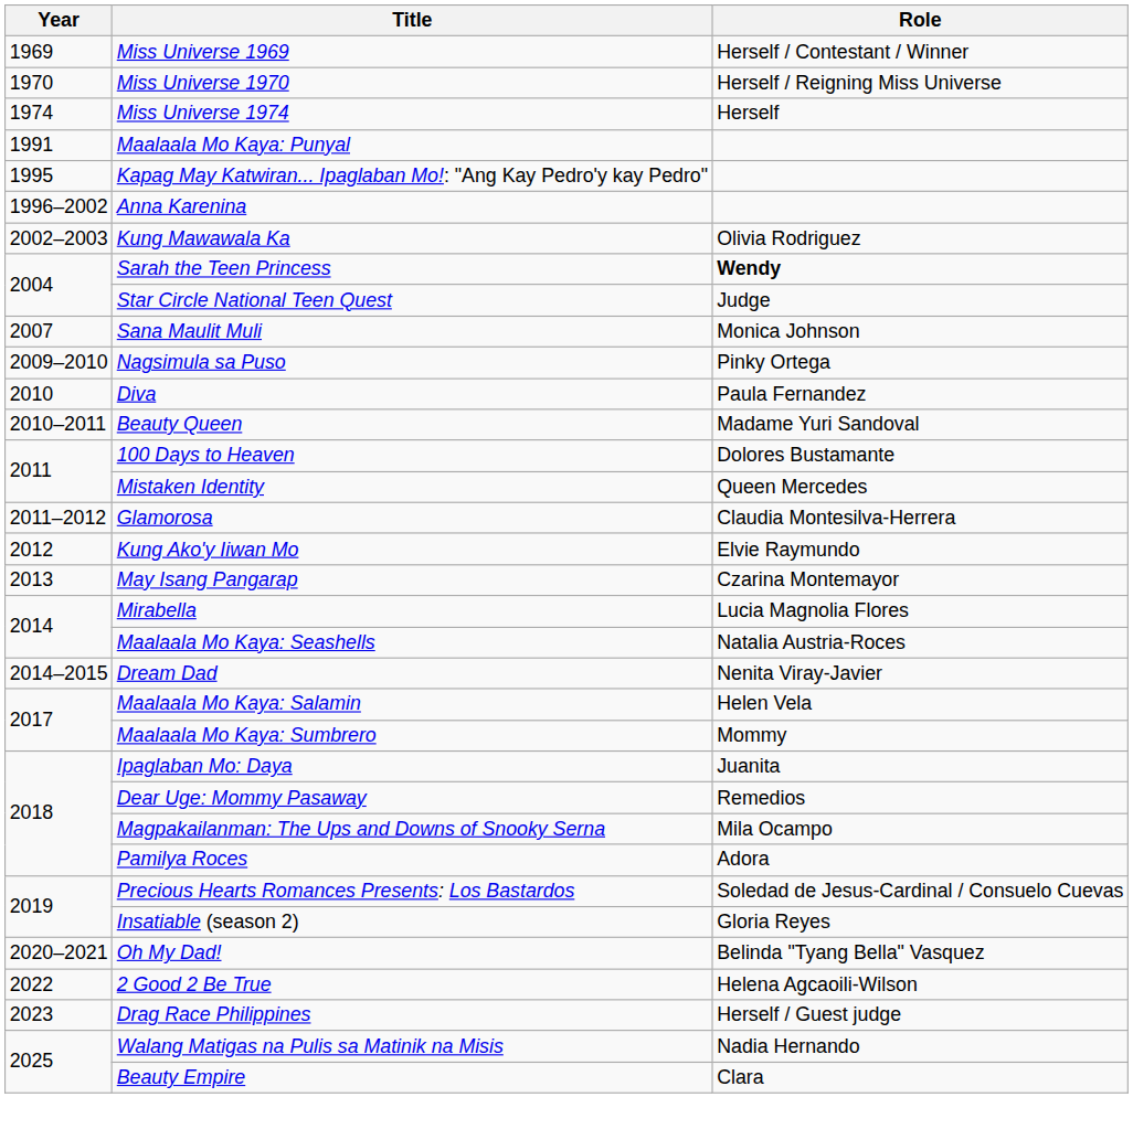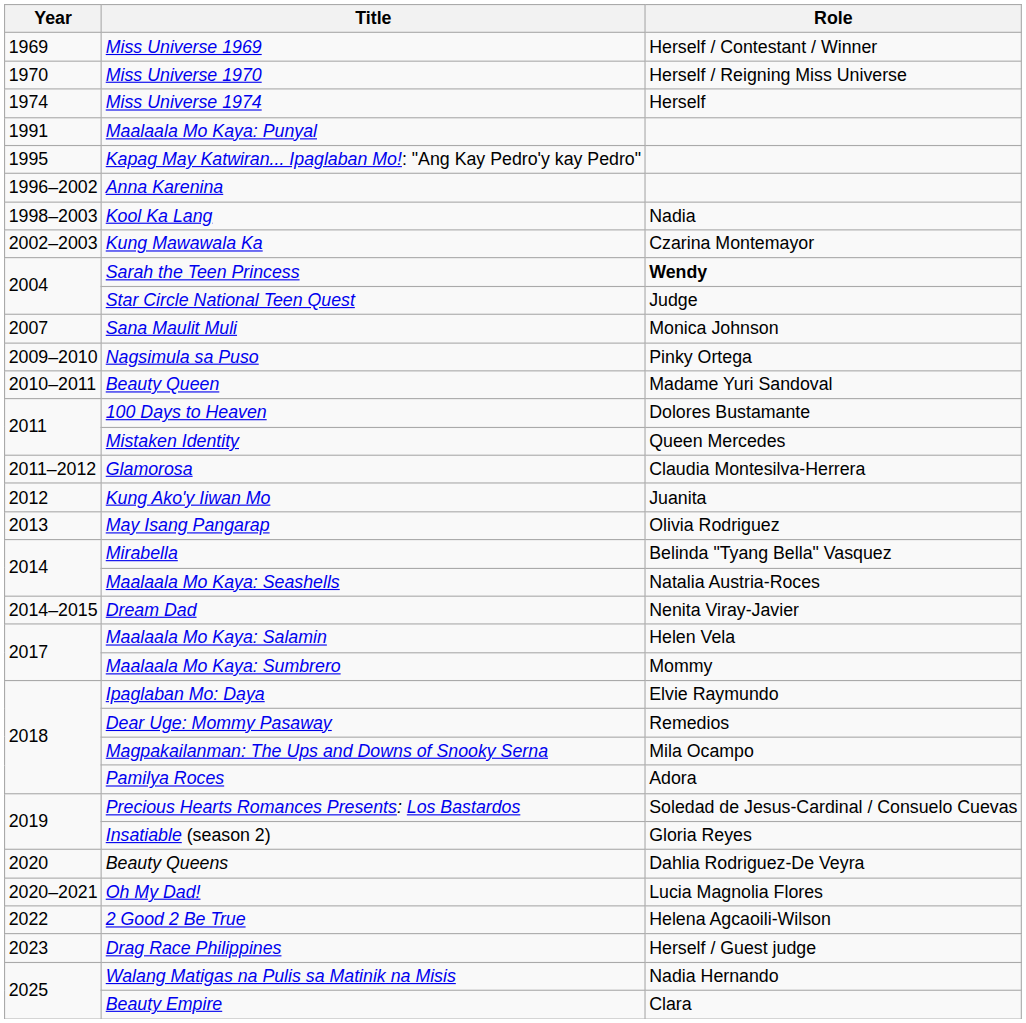+ row: 1998–2003 | Kool Ka Lang | Nadia
Kung Mawawala Ka | Role: Olivia Rodriguez -> Czarina Montemayor
- row: 2010 | Diva | Paula Fernandez
Kung Ako'y Iiwan Mo | Role: Elvie Raymundo -> Juanita
May Isang Pangarap | Role: Czarina Montemayor -> Olivia Rodriguez
Mirabella | Role: Lucia Magnolia Flores -> Belinda "Tyang Bella" Vasquez
Ipaglaban Mo: Daya | Role: Juanita -> Elvie Raymundo
+ row: 2020 | Beauty Queens | Dahlia Rodriguez-De Veyra
Oh My Dad! | Role: Belinda "Tyang Bella" Vasquez -> Lucia Magnolia Flores
